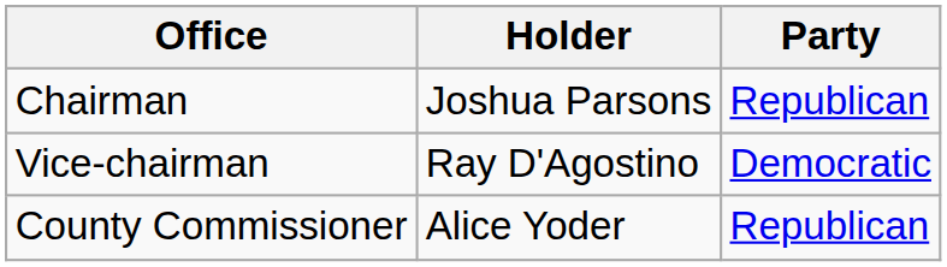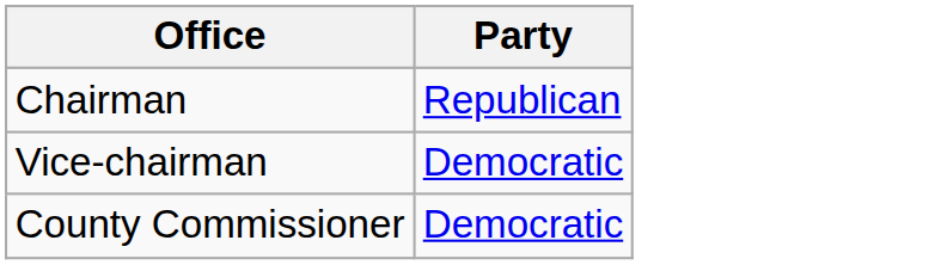- column: Holder | Joshua Parsons | Ray D'Agostino | Alice Yoder
County Commissioner | Party: Republican -> Democratic
